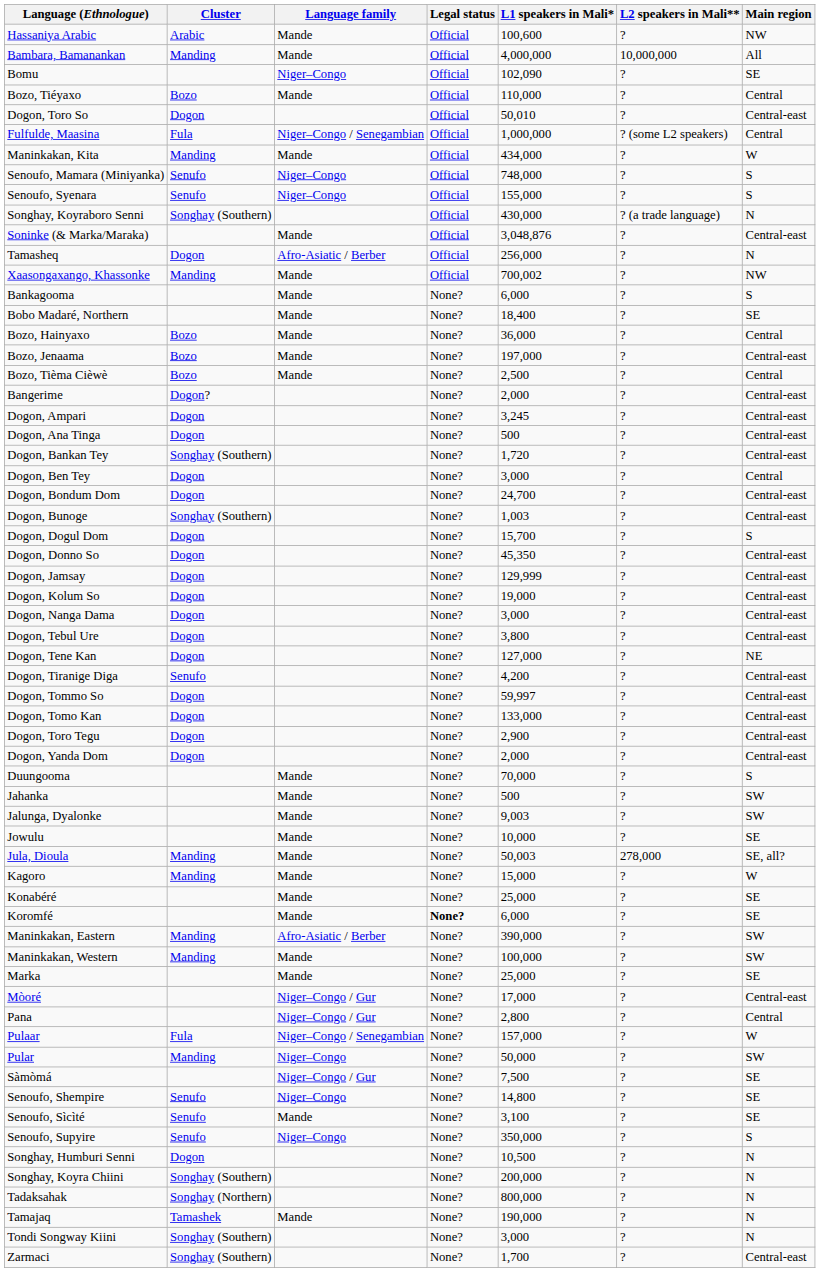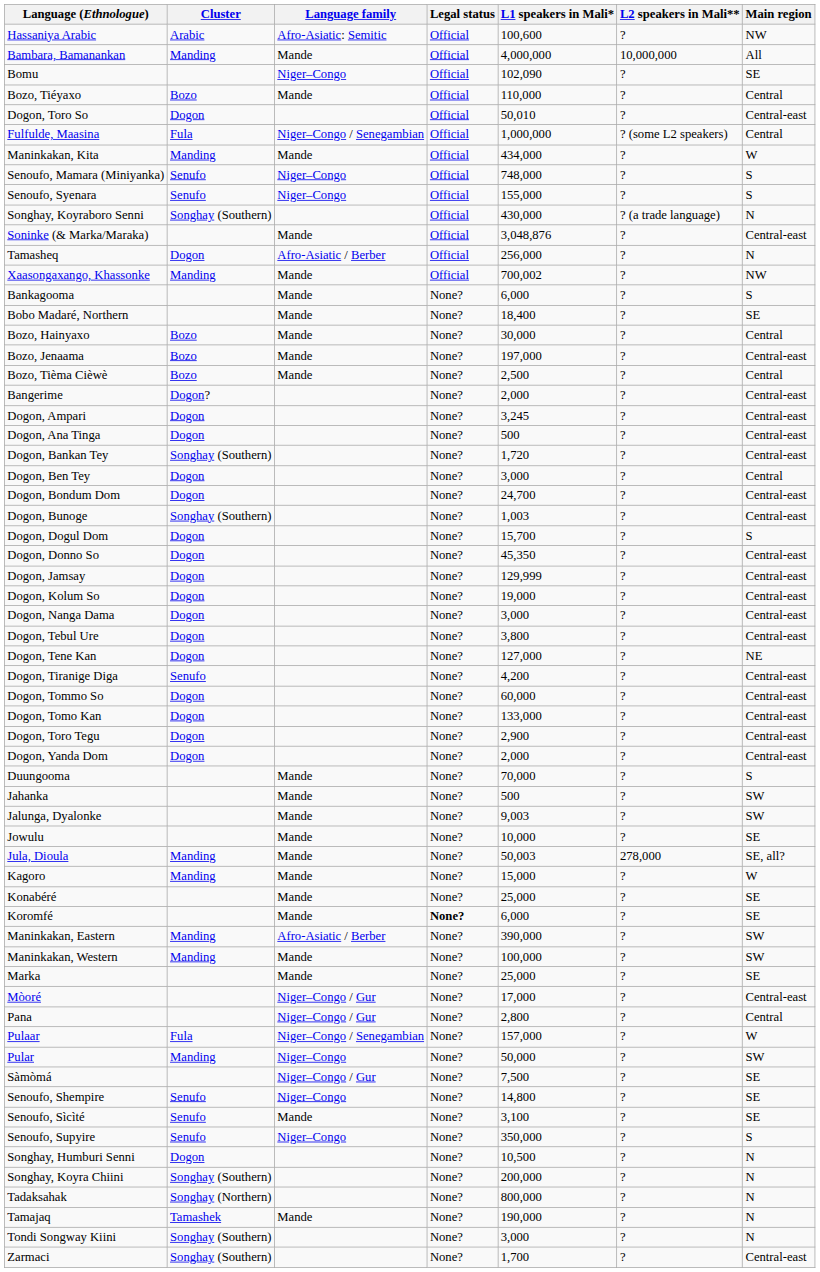Hassaniya Arabic | Language family: Mande -> Afro-Asiatic: Semitic
Bozo, Hainyaxo | L1 speakers in Mali*: 36,000 -> 30,000
Dogon, Tommo So | L1 speakers in Mali*: 59,997 -> 60,000
